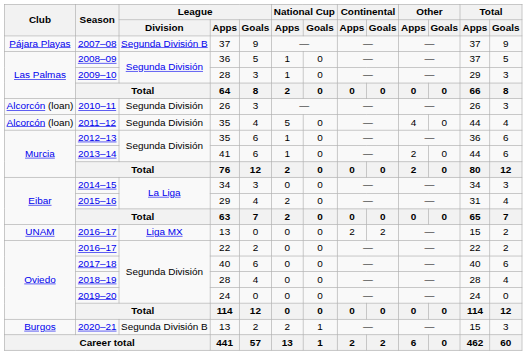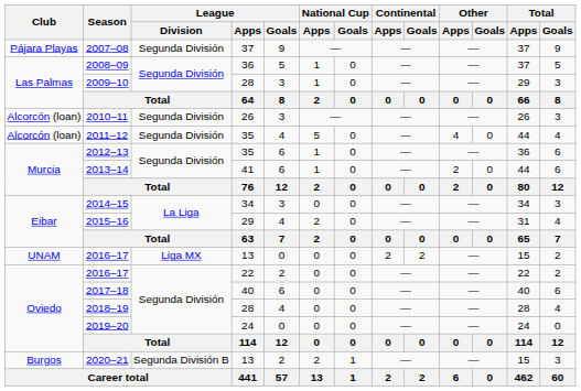2007–08 | League / Division: Segunda División B -> Segunda División
